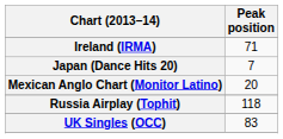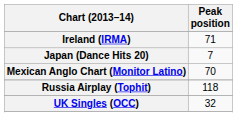Mexican Anglo Chart (Monitor Latino) | Peak position: 20 -> 70
UK Singles (OCC) | Peak position: 83 -> 32
